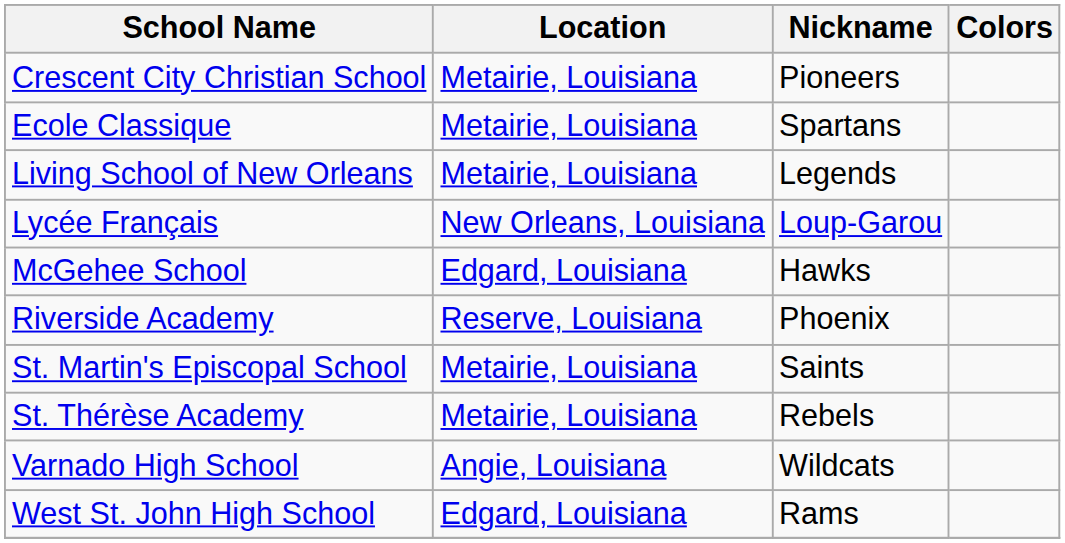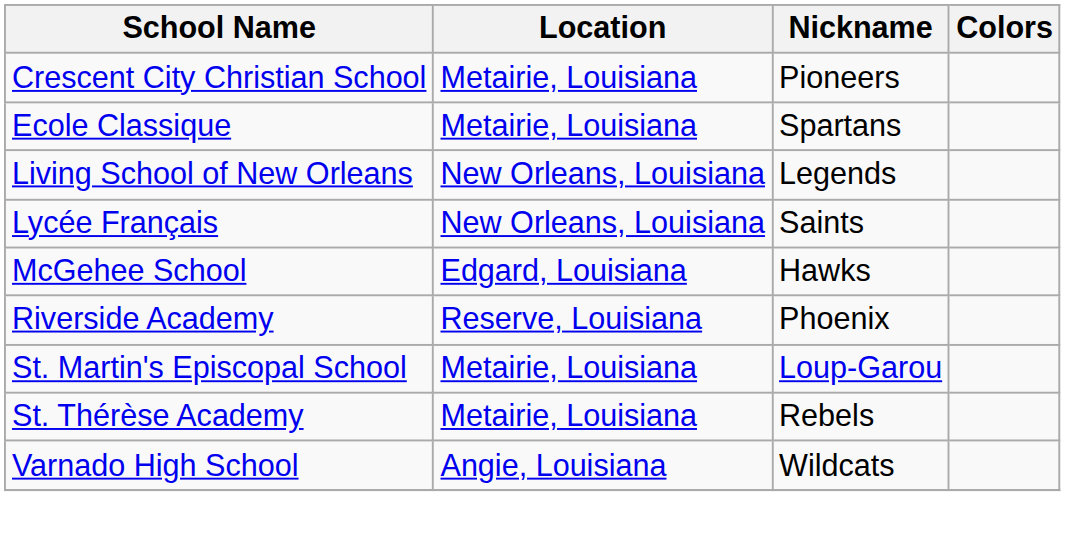Living School of New Orleans | Location: Metairie, Louisiana -> New Orleans, Louisiana
Lycée Français | Nickname: Loup-Garou -> Saints
St. Martin's Episcopal School | Nickname: Saints -> Loup-Garou
- row: West St. John High School | Edgard, Louisiana | Rams
